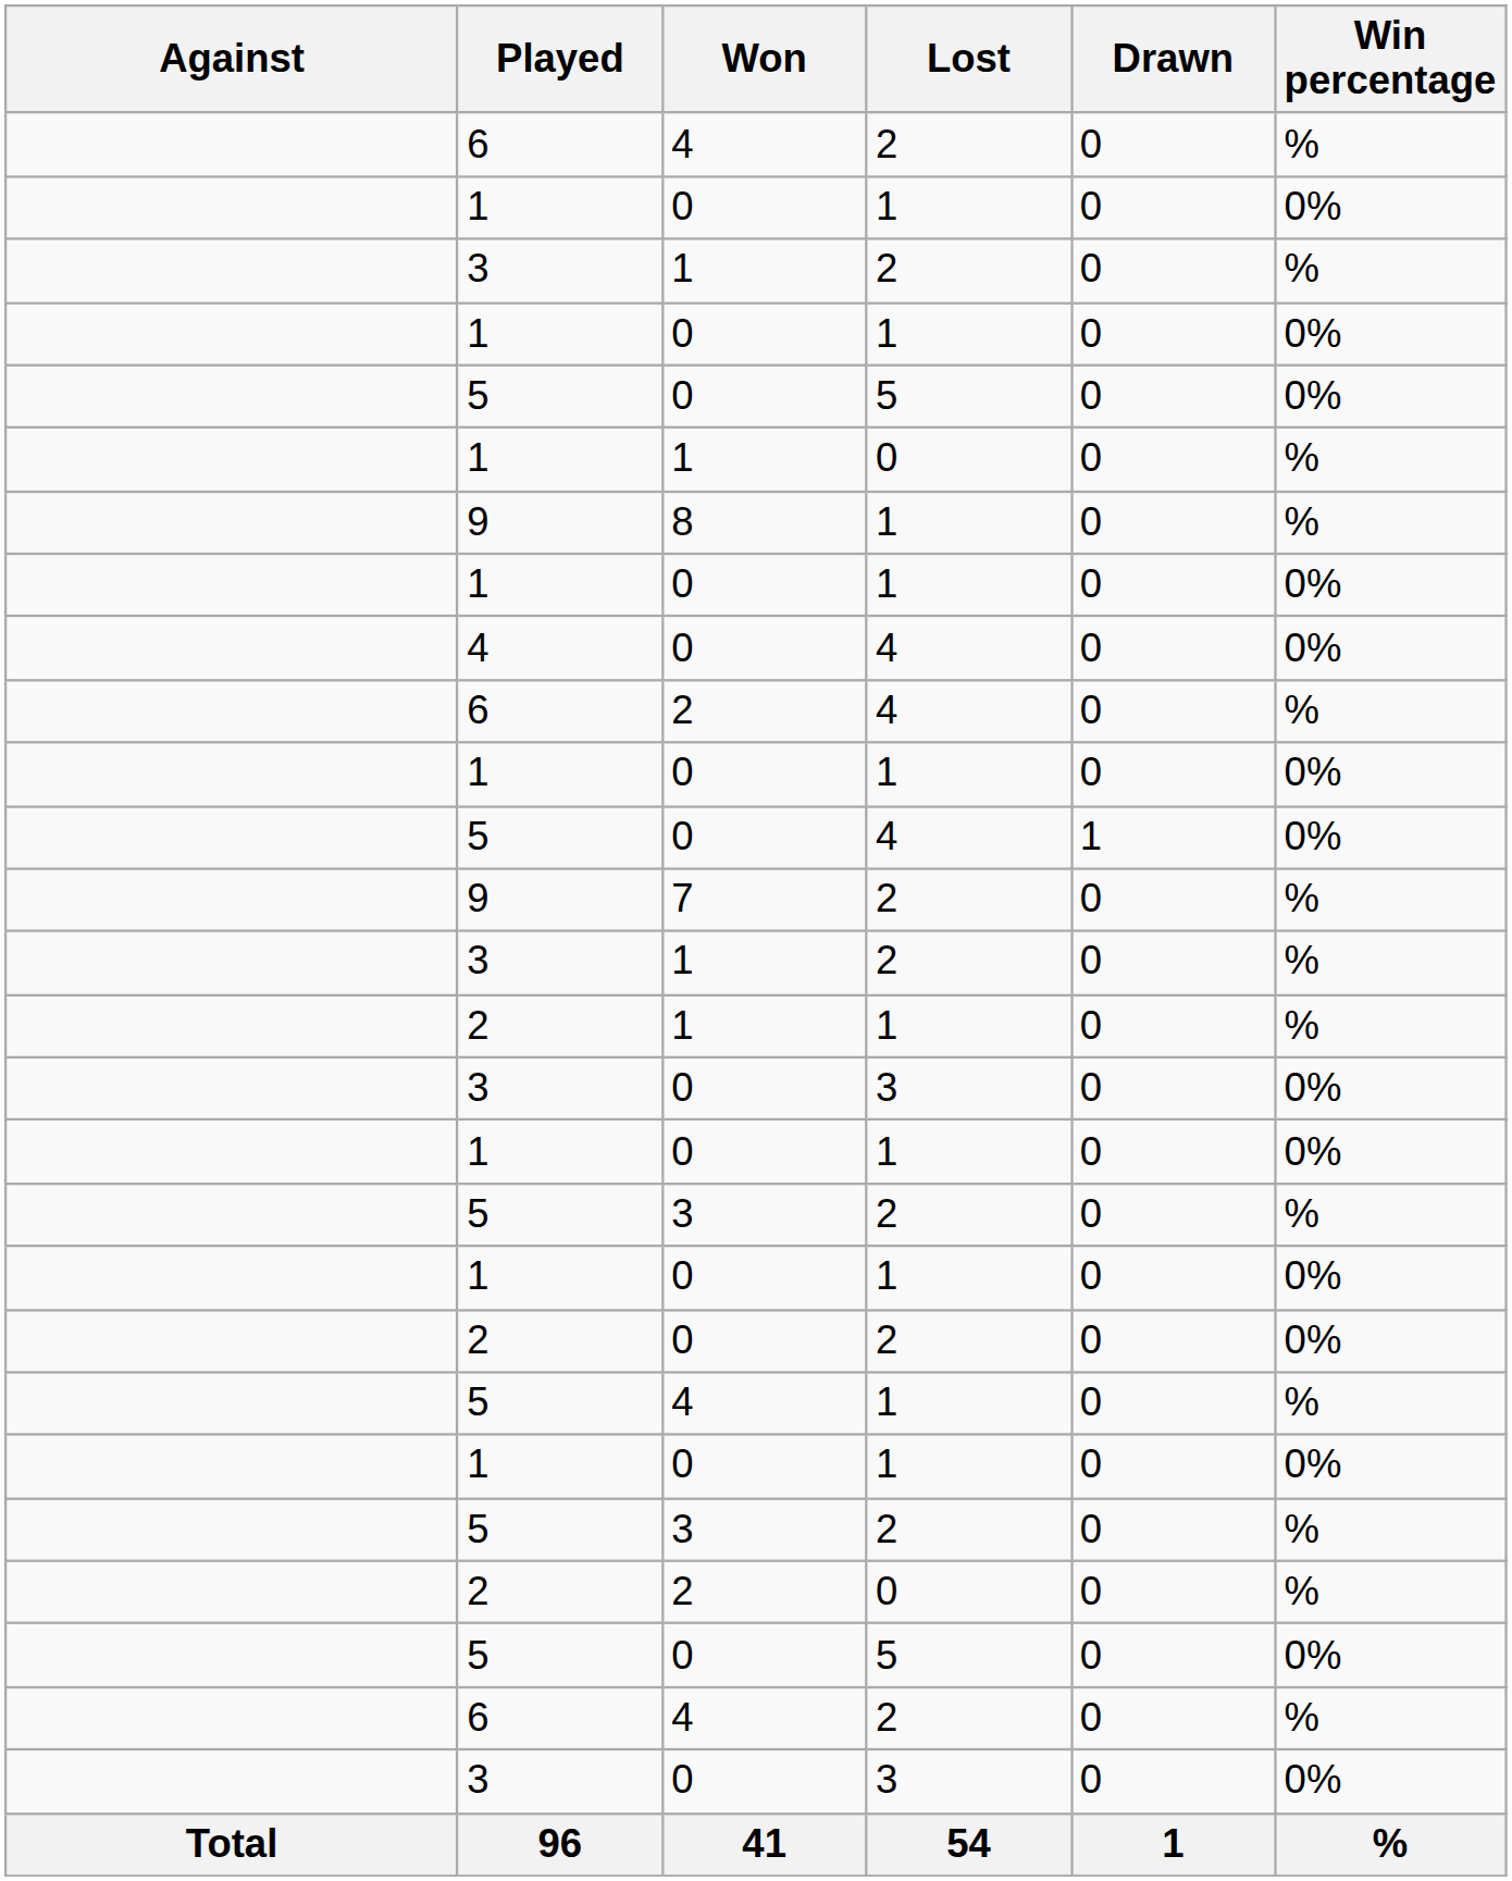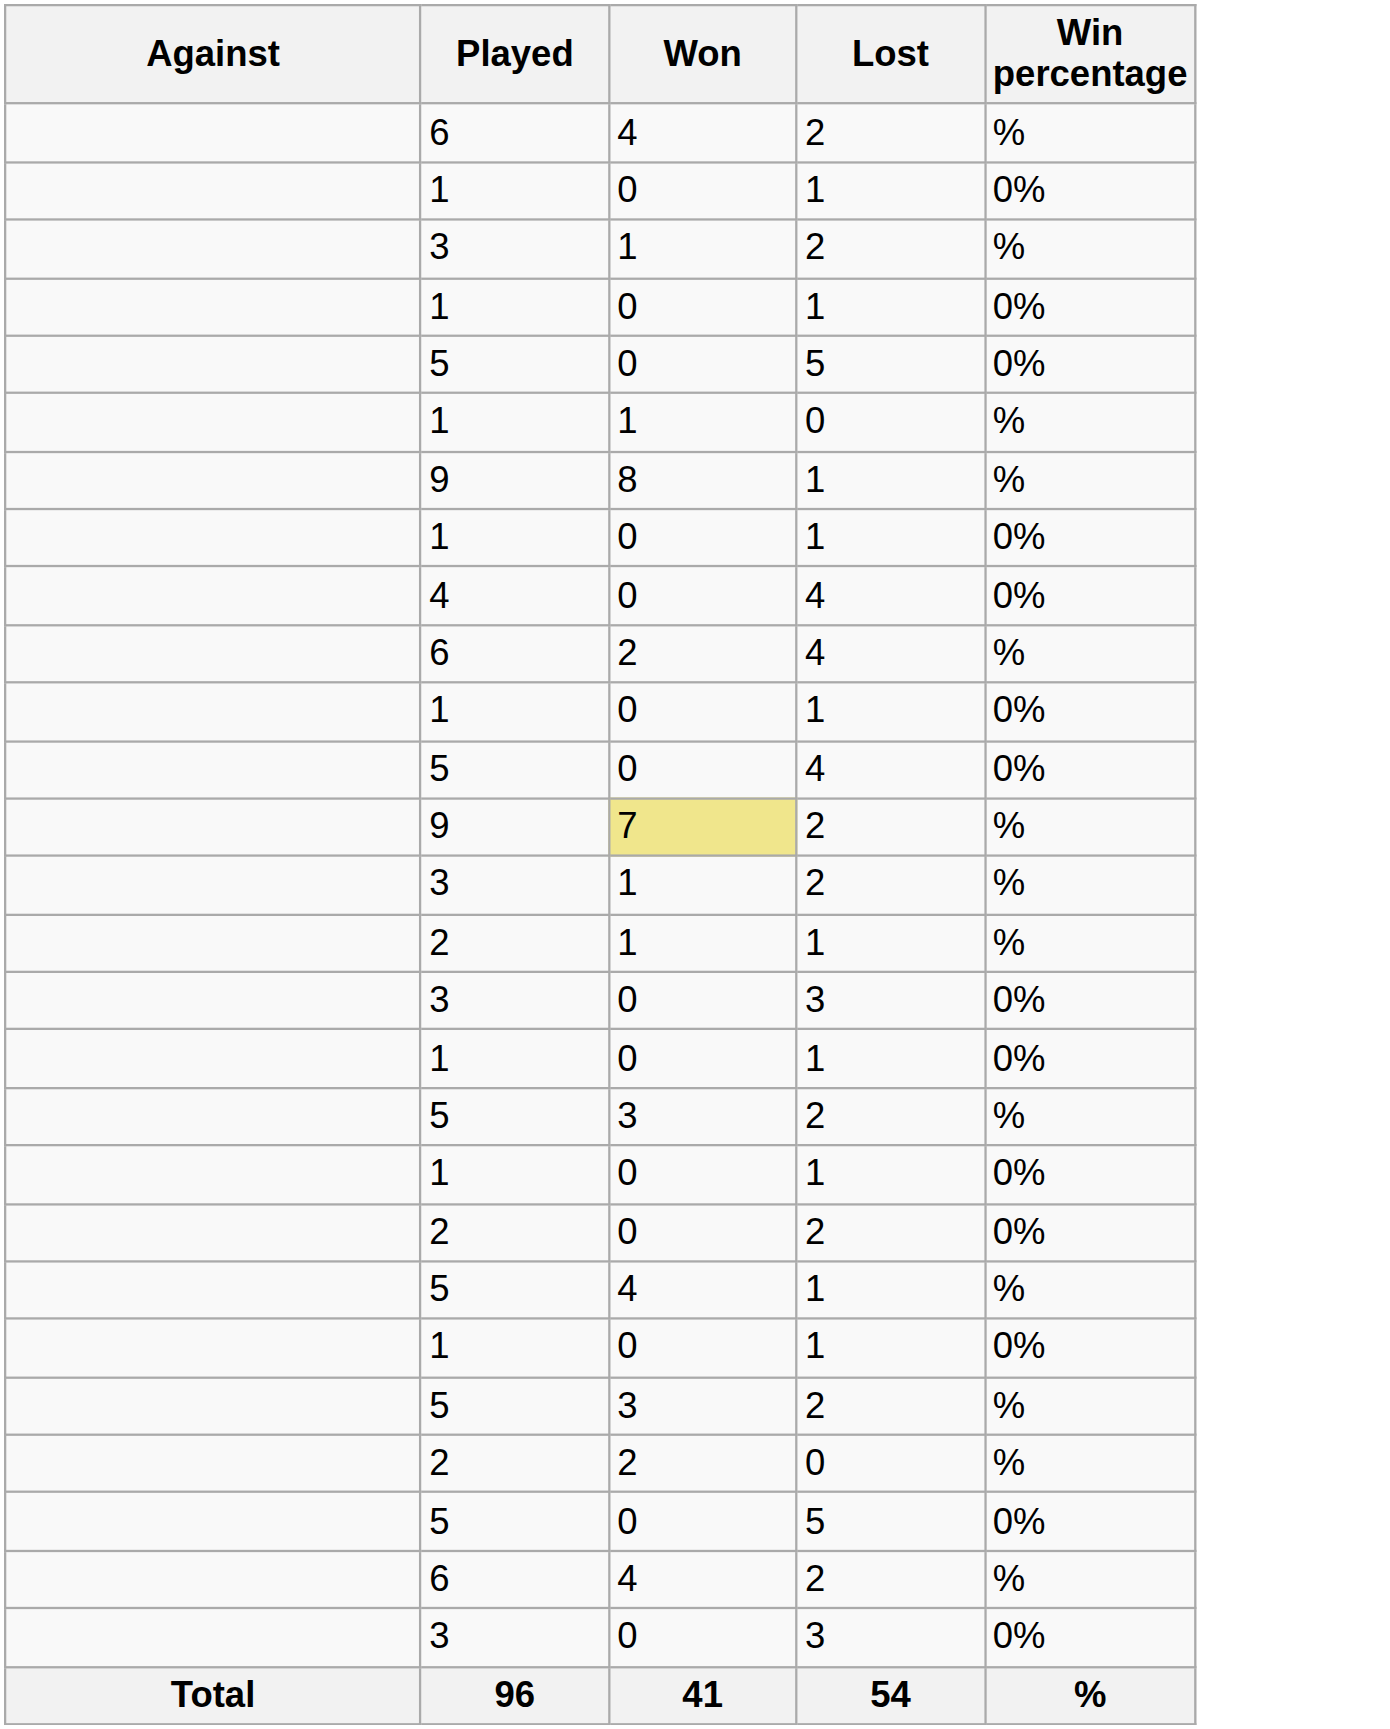- column: Drawn | 0 | 0 | 0 | 0 | 0 | 0 | 0 | 0 | 0 | 0 | 0 | 1 | 0 | 0 | 0 | 0 | 0 | 0 | 0 | 0 | 0 | 0 | 0 | 0 | 0 | 0 | 0 | 1
9 / 2 | Won: no background -> khaki background
